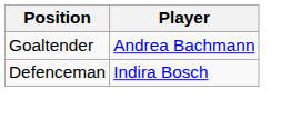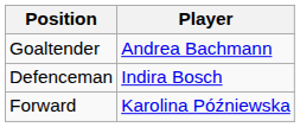+ row: Forward | Karolina Późniewska
